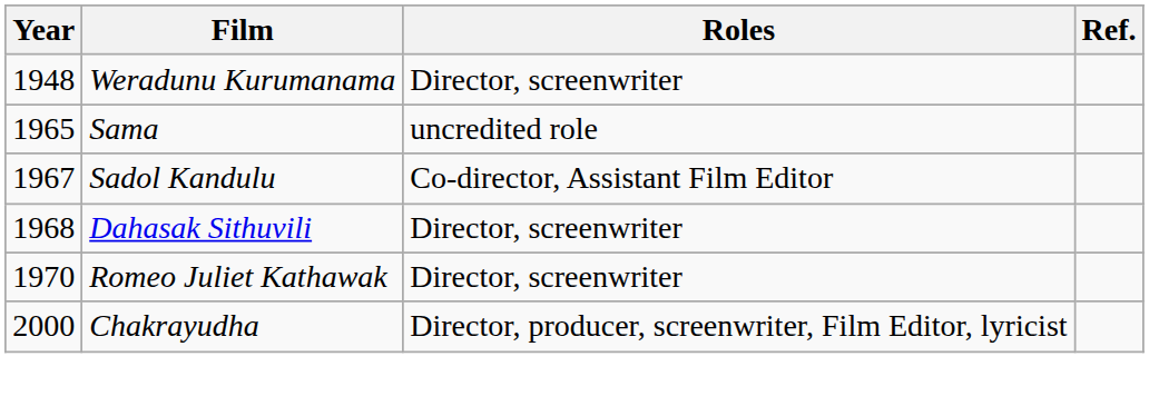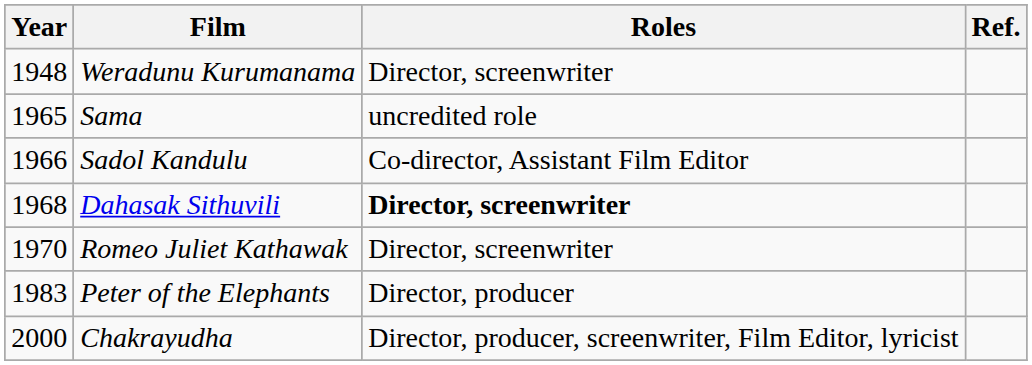Sadol Kandulu | Year: 1967 -> 1966
Dahasak Sithuvili | Roles: normal -> bold
+ row: 1983 | Peter of the Elephants | Director, producer
